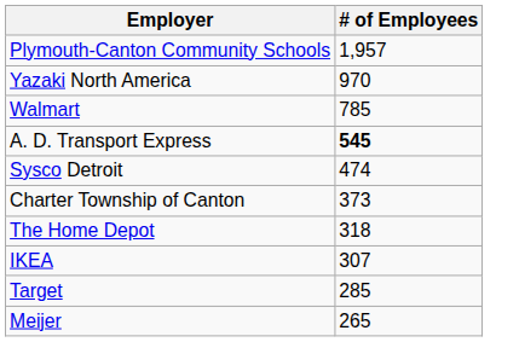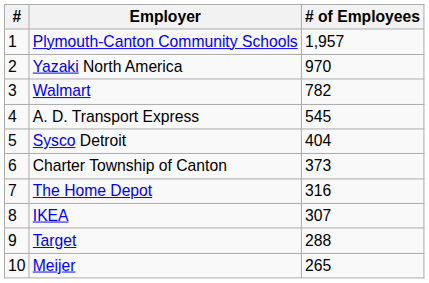+ column: # | 1 | 2 | 3 | 4 | 5 | 6 | 7 | 8 | 9 | 10
Walmart | # of Employees: 785 -> 782
A. D. Transport Express | # of Employees: bold -> normal
Sysco Detroit | # of Employees: 474 -> 404
The Home Depot | # of Employees: 318 -> 316
Target | # of Employees: 285 -> 288
